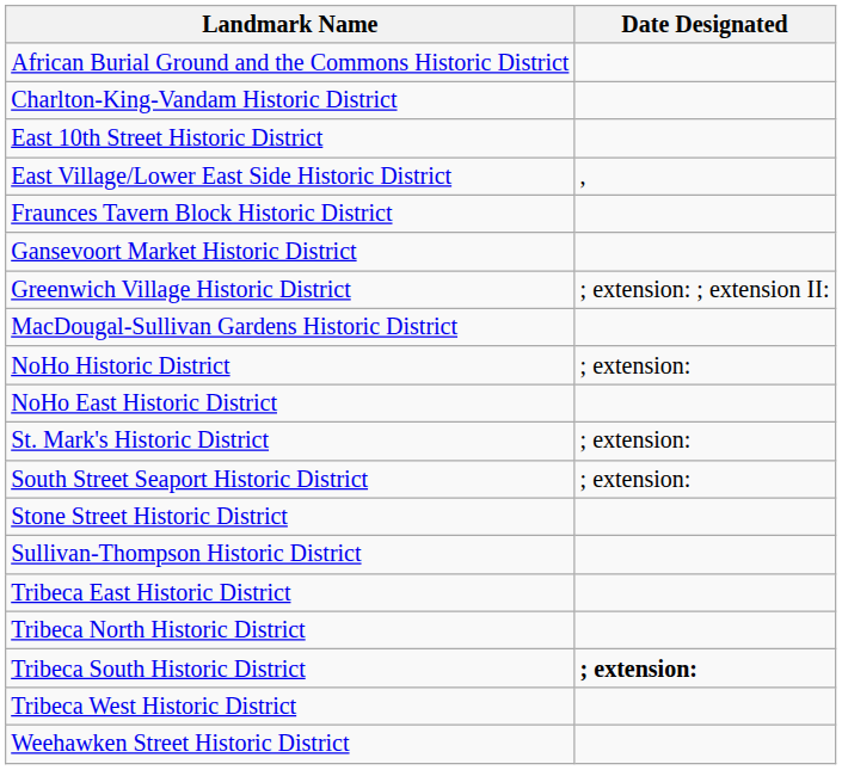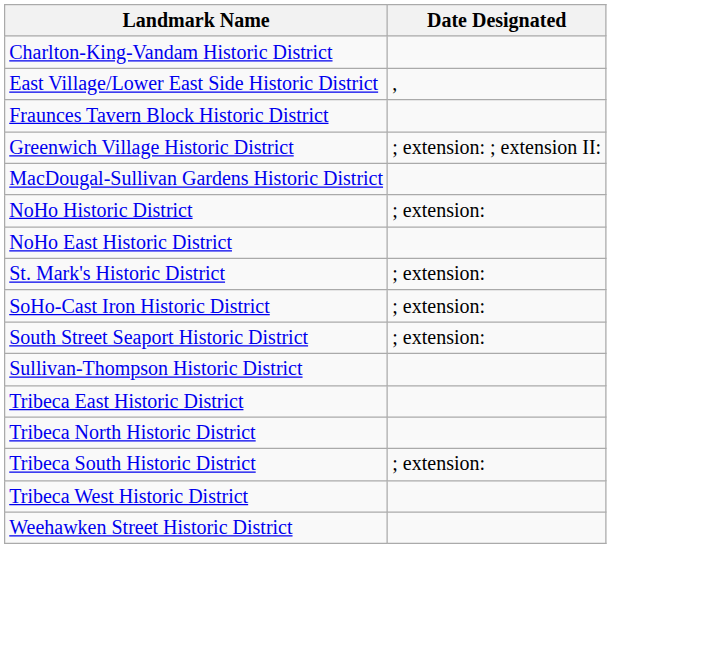- row: African Burial Ground and the Commons Historic District
- row: East 10th Street Historic District
- row: Gansevoort Market Historic District
+ row: SoHo-Cast Iron Historic District | ; extension:
- row: Stone Street Historic District
Tribeca South Historic District | Date Designated: bold -> normal
